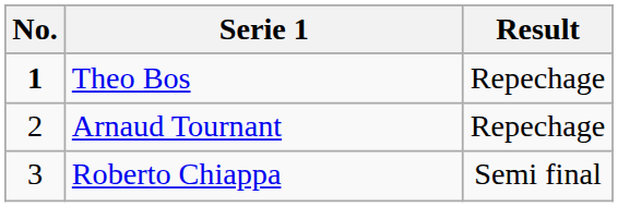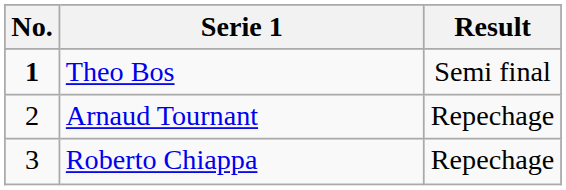Theo Bos | Result: Repechage -> Semi final
Roberto Chiappa | Result: Semi final -> Repechage
